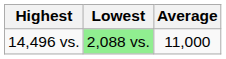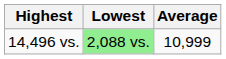14,496 vs. | Average: 11,000 -> 10,999
